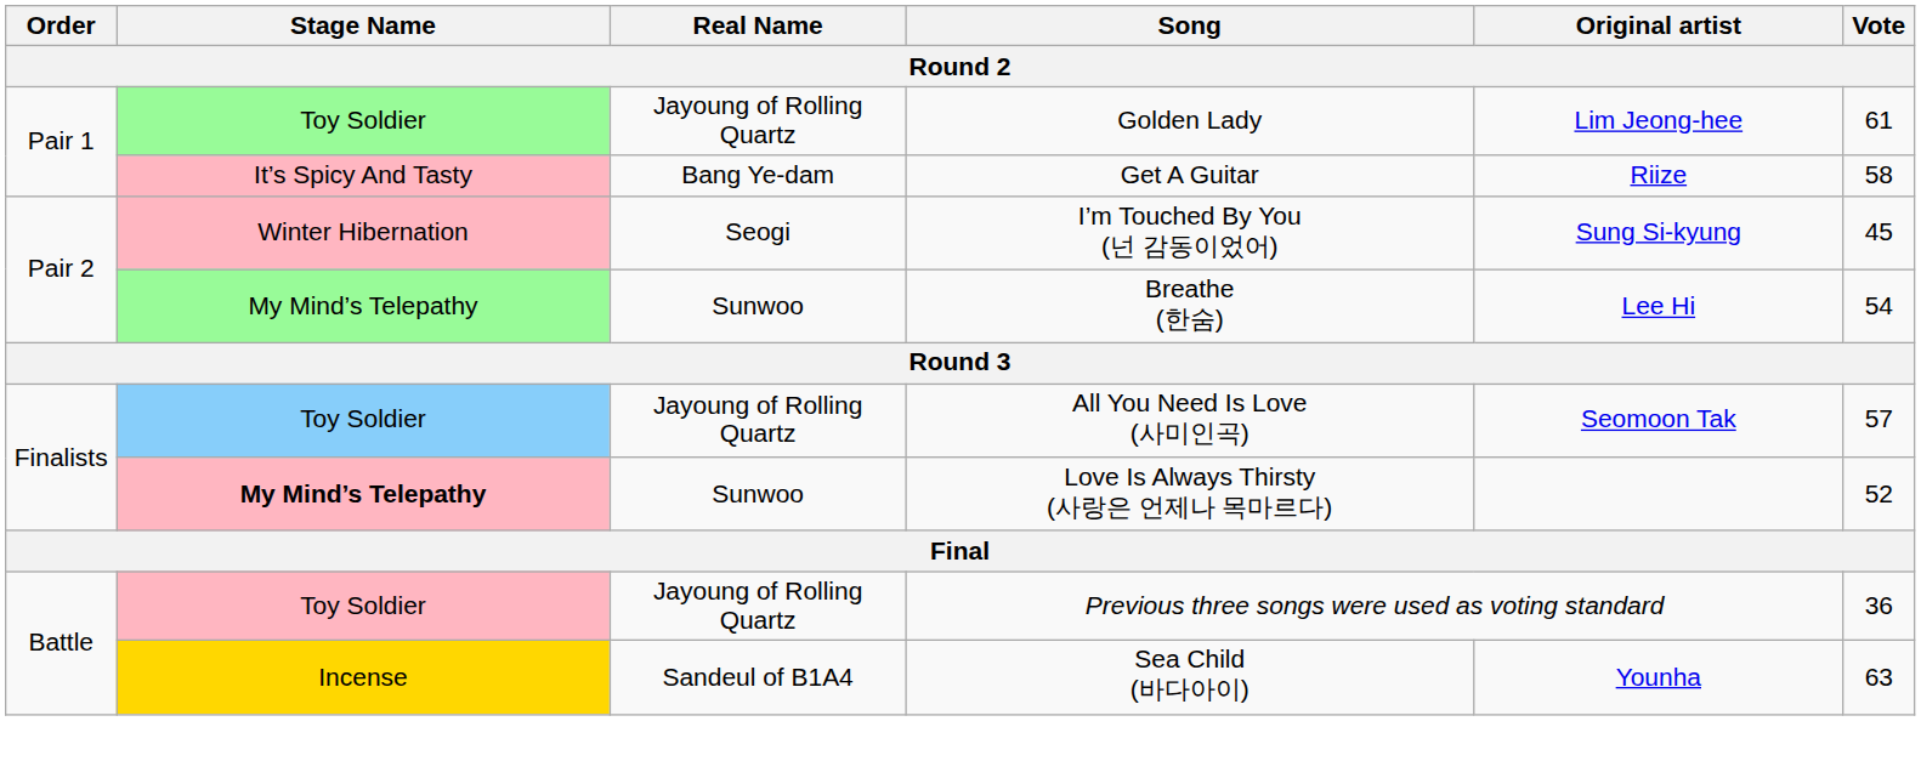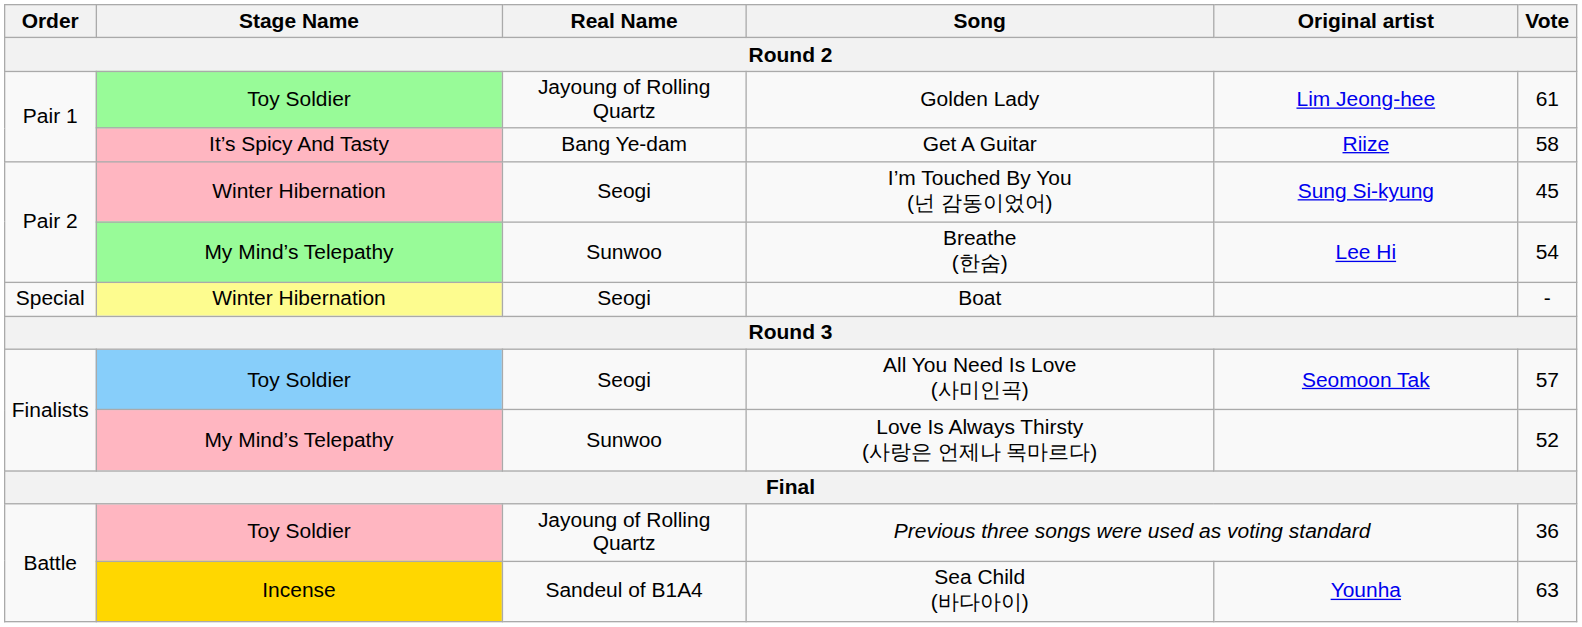+ row: Special | Winter Hibernation | Seogi | Boat | -
All You Need Is Love (사미인곡) | Real Name: Jayoung of Rolling Quartz -> Seogi
Love Is Always Thirsty (사랑은 언제나 목마르다) | Stage Name: bold -> normal
